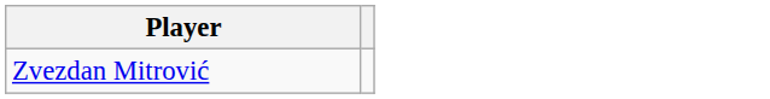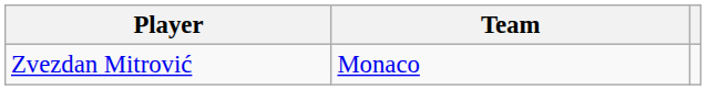+ column: Team | Monaco
